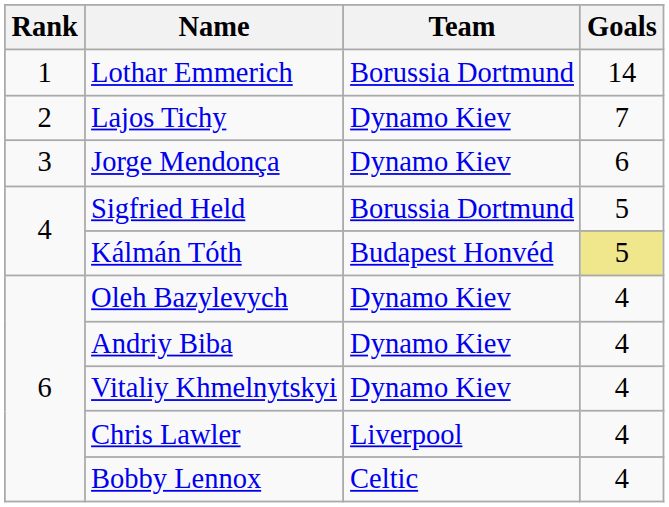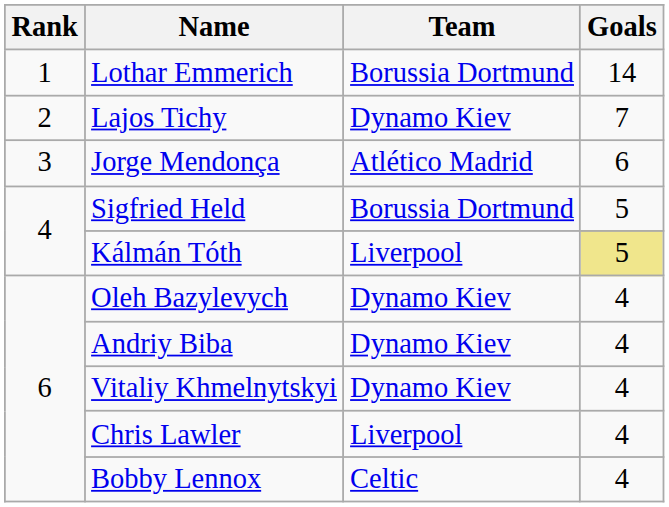Jorge Mendonça | Team: Dynamo Kiev -> Atlético Madrid
Kálmán Tóth | Team: Budapest Honvéd -> Liverpool
